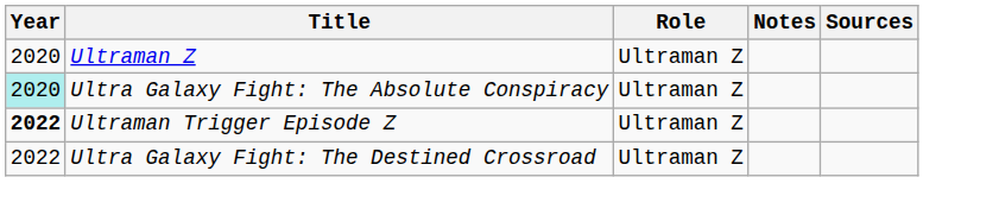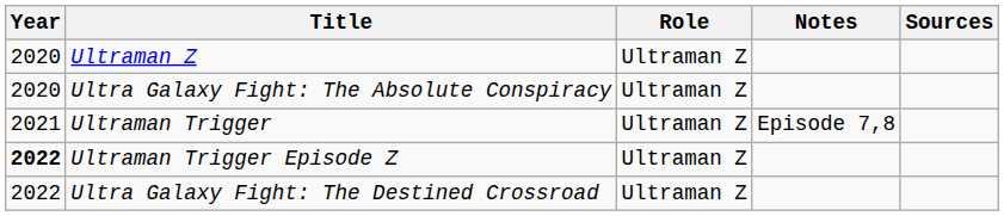Ultra Galaxy Fight: The Absolute Conspiracy | Year: paleturquoise background -> no background
+ row: 2021 | Ultraman Trigger | Ultraman Z | Episode 7,8
